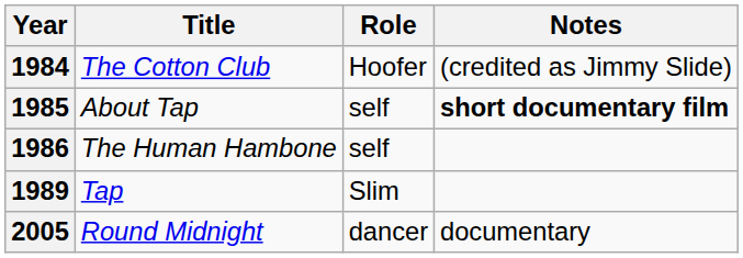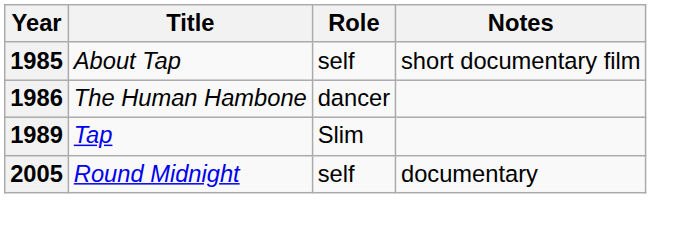- row: 1984 | The Cotton Club | Hoofer | (credited as Jimmy Slide)
1985 | Notes: bold -> normal
1986 | Role: self -> dancer
2005 | Role: dancer -> self
